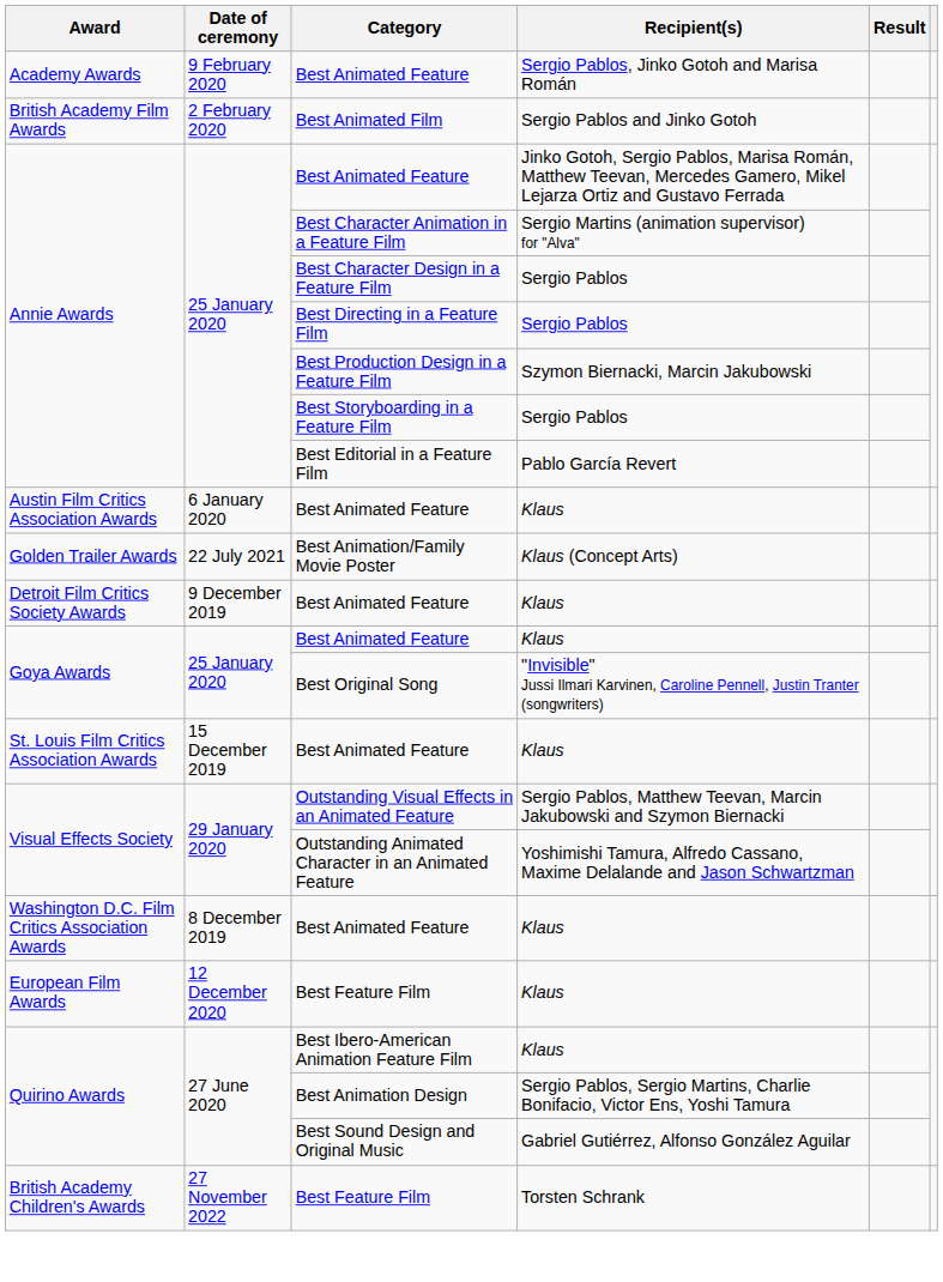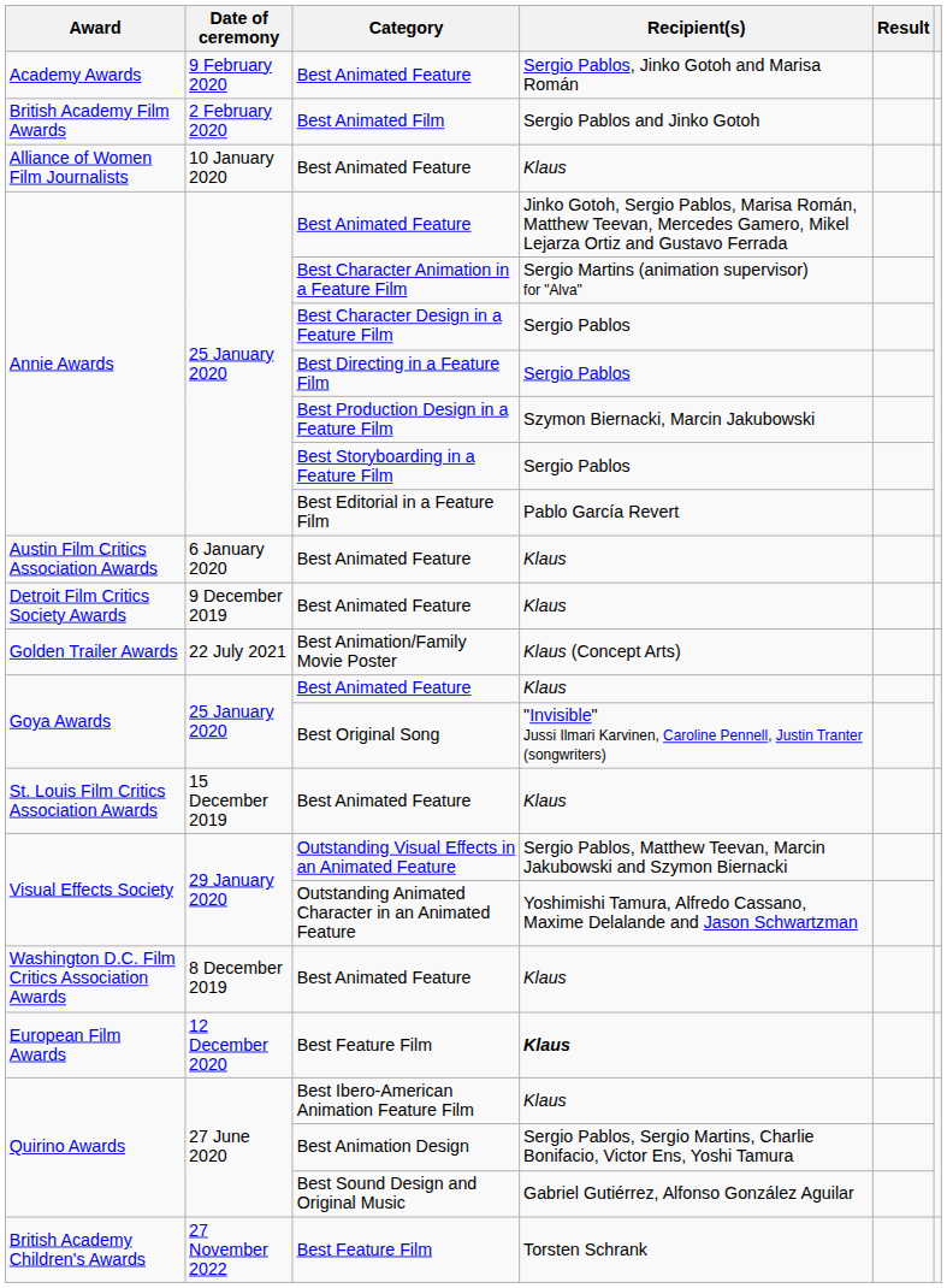+ row: Alliance of Women Film Journalists | 10 January 2020 | Best Animated Feature | Klaus
rows swapped: Detroit Film Critics Society Awards / Best Animated Feature <-> Best Animation/Family Movie Poster
European Film Awards / Best Feature Film | Recipient(s): normal -> bold
